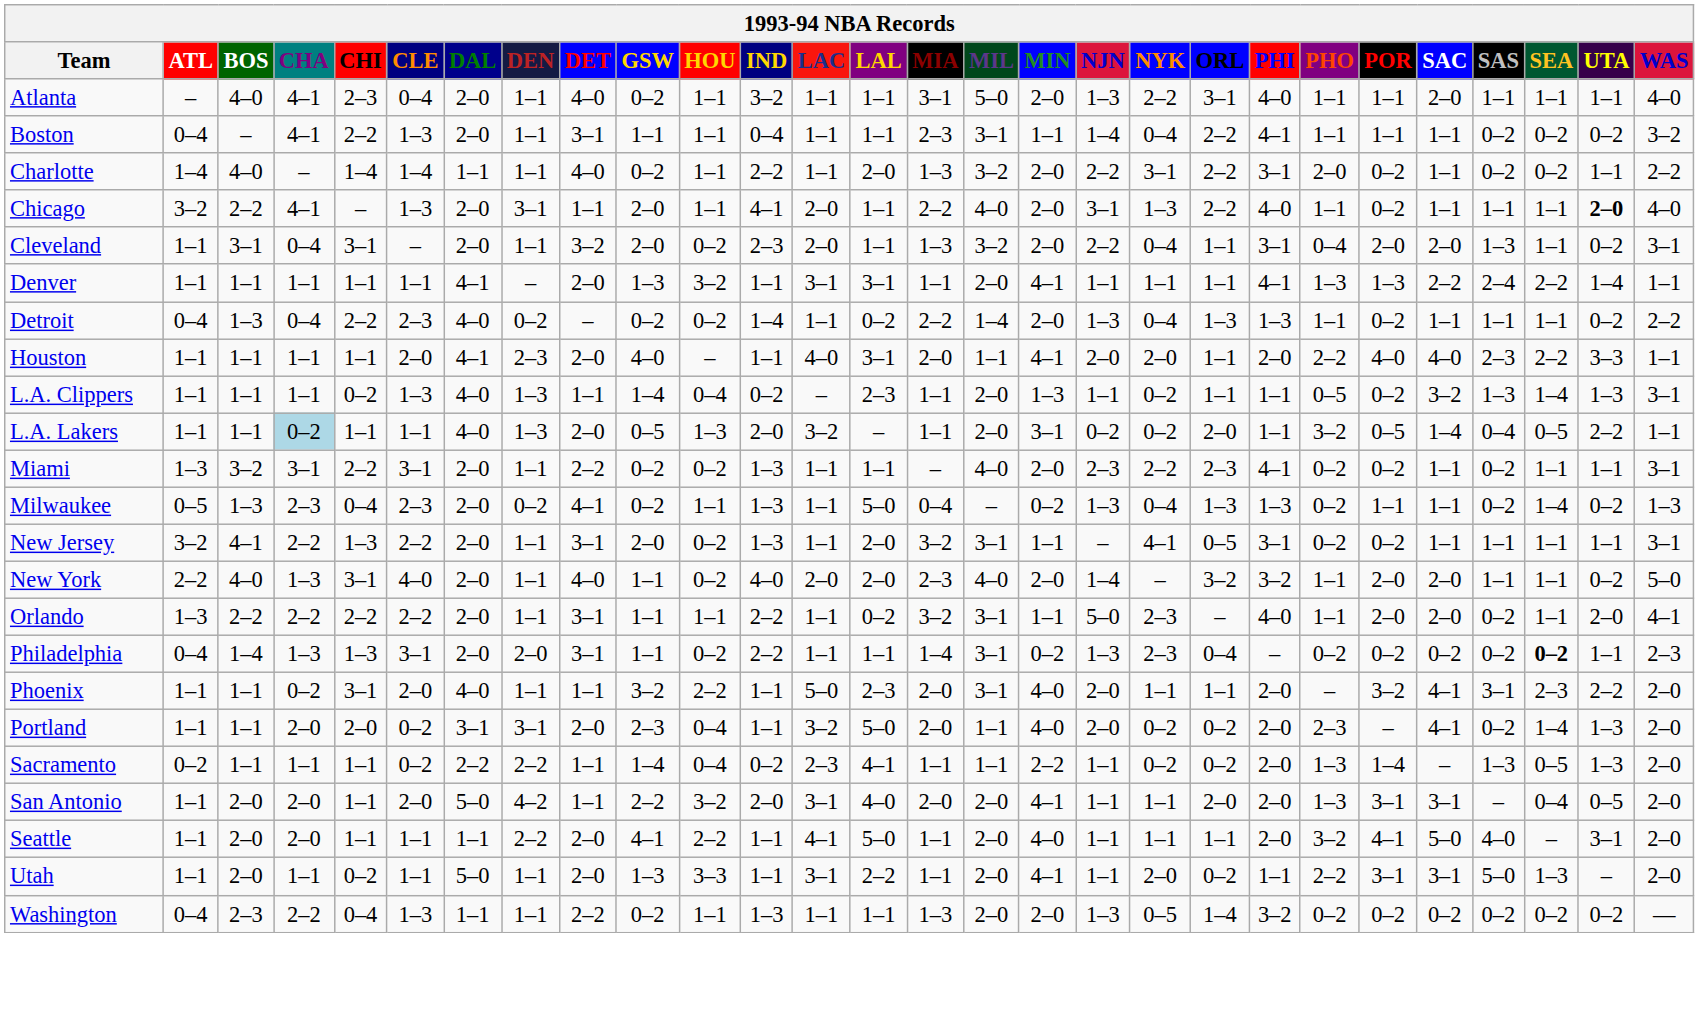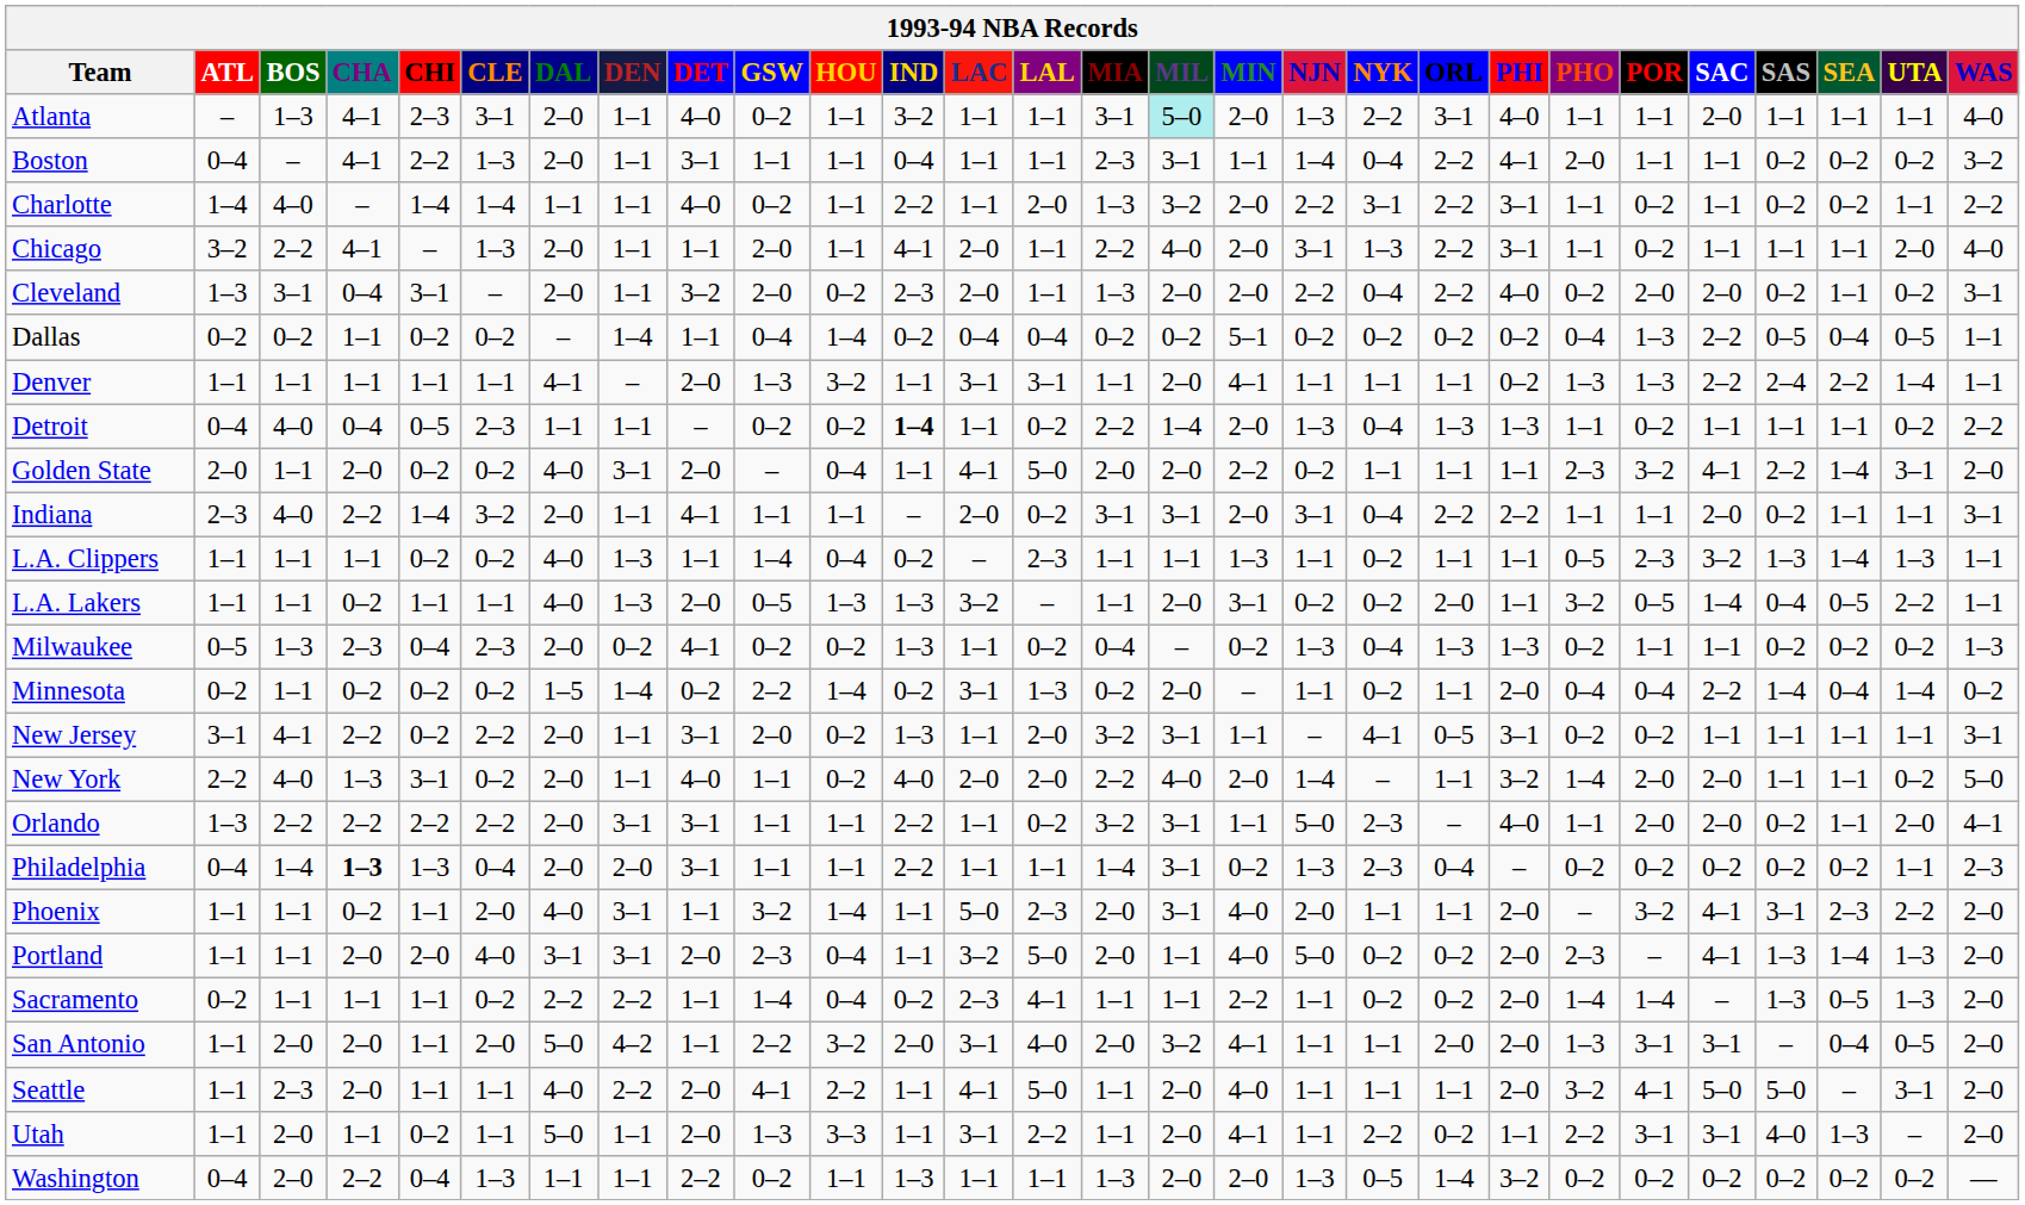Atlanta | BOS: 4–0 -> 1–3
Atlanta | CLE: 0–4 -> 3–1
Atlanta | MIL: no background -> paleturquoise background
Boston | PHO: 1–1 -> 2–0
Charlotte | PHO: 2–0 -> 1–1
Chicago | DEN: 3–1 -> 1–1
Chicago | PHI: 4–0 -> 3–1
Chicago | UTA: bold -> normal
Cleveland | ATL: 1–1 -> 1–3
Cleveland | MIL: 3–2 -> 2–0
Cleveland | ORL: 1–1 -> 2–2
Cleveland | PHI: 3–1 -> 4–0
Cleveland | PHO: 0–4 -> 0–2
Cleveland | SAS: 1–3 -> 0–2
+ row: Dallas | 0–2 | 0–2 | 1–1 | 0–2 | 0–2 | – | 1–4 | 1–1 | 0–4 | 1–4 | 0–2 | 0–4 | 0–4 | 0–2 | 0–2 | 5–1 | 0–2 | 0–2 | 0–2 | 0–2 | 0–4 | 1–3 | 2–2 | 0–5 | 0–4 | 0–5 | 1–1
Denver | PHI: 4–1 -> 0–2
Detroit | BOS: 1–3 -> 4–0
Detroit | CHI: 2–2 -> 0–5
Detroit | DAL: 4–0 -> 1–1
Detroit | DEN: 0–2 -> 1–1
Detroit | IND: normal -> bold
+ row: Golden State | 2–0 | 1–1 | 2–0 | 0–2 | 0–2 | 4–0 | 3–1 | 2–0 | – | 0–4 | 1–1 | 4–1 | 5–0 | 2–0 | 2–0 | 2–2 | 0–2 | 1–1 | 1–1 | 1–1 | 2–3 | 3–2 | 4–1 | 2–2 | 1–4 | 3–1 | 2–0
- row: Houston | 1–1 | 1–1 | 1–1 | 1–1 | 2–0 | 4–1 | 2–3 | 2–0 | 4–0 | – | 1–1 | 4–0 | 3–1 | 2–0 | 1–1 | 4–1 | 2–0 | 2–0 | 1–1 | 2–0 | 2–2 | 4–0 | 4–0 | 2–3 | 2–2 | 3–3 | 1–1
+ row: Indiana | 2–3 | 4–0 | 2–2 | 1–4 | 3–2 | 2–0 | 1–1 | 4–1 | 1–1 | 1–1 | – | 2–0 | 0–2 | 3–1 | 3–1 | 2–0 | 3–1 | 0–4 | 2–2 | 2–2 | 1–1 | 1–1 | 2–0 | 0–2 | 1–1 | 1–1 | 3–1
L.A. Clippers | CLE: 1–3 -> 0–2
L.A. Clippers | MIL: 2–0 -> 1–1
L.A. Clippers | POR: 0–2 -> 2–3
L.A. Clippers | WAS: 3–1 -> 1–1
L.A. Lakers | CHA: lightblue background -> no background
L.A. Lakers | IND: 2–0 -> 1–3
- row: Miami | 1–3 | 3–2 | 3–1 | 2–2 | 3–1 | 2–0 | 1–1 | 2–2 | 0–2 | 0–2 | 1–3 | 1–1 | 1–1 | – | 4–0 | 2–0 | 2–3 | 2–2 | 2–3 | 4–1 | 0–2 | 0–2 | 1–1 | 0–2 | 1–1 | 1–1 | 3–1
Milwaukee | HOU: 1–1 -> 0–2
Milwaukee | LAL: 5–0 -> 0–2
Milwaukee | SEA: 1–4 -> 0–2
+ row: Minnesota | 0–2 | 1–1 | 0–2 | 0–2 | 0–2 | 1–5 | 1–4 | 0–2 | 2–2 | 1–4 | 0–2 | 3–1 | 1–3 | 0–2 | 2–0 | – | 1–1 | 0–2 | 1–1 | 2–0 | 0–4 | 0–4 | 2–2 | 1–4 | 0–4 | 1–4 | 0–2
New Jersey | ATL: 3–2 -> 3–1
New Jersey | CHI: 1–3 -> 0–2
New York | CLE: 4–0 -> 0–2
New York | MIA: 2–3 -> 2–2
New York | ORL: 3–2 -> 1–1
New York | PHO: 1–1 -> 1–4
Orlando | DEN: 1–1 -> 3–1
Philadelphia | CHA: normal -> bold
Philadelphia | CLE: 3–1 -> 0–4
Philadelphia | HOU: 0–2 -> 1–1
Philadelphia | SEA: bold -> normal
Phoenix | CHI: 3–1 -> 1–1
Phoenix | DEN: 1–1 -> 3–1
Phoenix | HOU: 2–2 -> 1–4
Portland | CLE: 0–2 -> 4–0
Portland | NJN: 2–0 -> 5–0
Portland | SAS: 0–2 -> 1–3
Sacramento | PHO: 1–3 -> 1–4
San Antonio | MIL: 2–0 -> 3–2
Seattle | BOS: 2–0 -> 2–3
Seattle | DAL: 1–1 -> 4–0
Seattle | SAS: 4–0 -> 5–0
Utah | NYK: 2–0 -> 2–2
Utah | SAS: 5–0 -> 4–0
Washington | BOS: 2–3 -> 2–0
